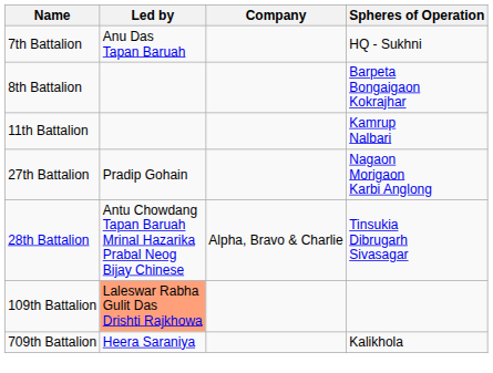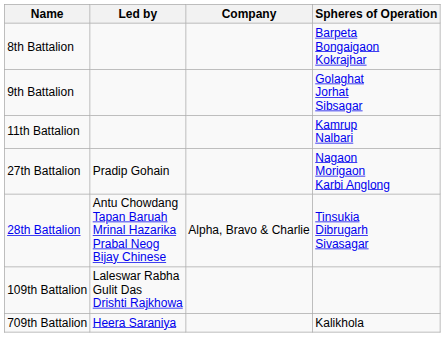- row: 7th Battalion | Anu Das Tapan Baruah | HQ - Sukhni
+ row: 9th Battalion | Golaghat Jorhat Sibsagar
109th Battalion | Led by: lightsalmon background -> no background
